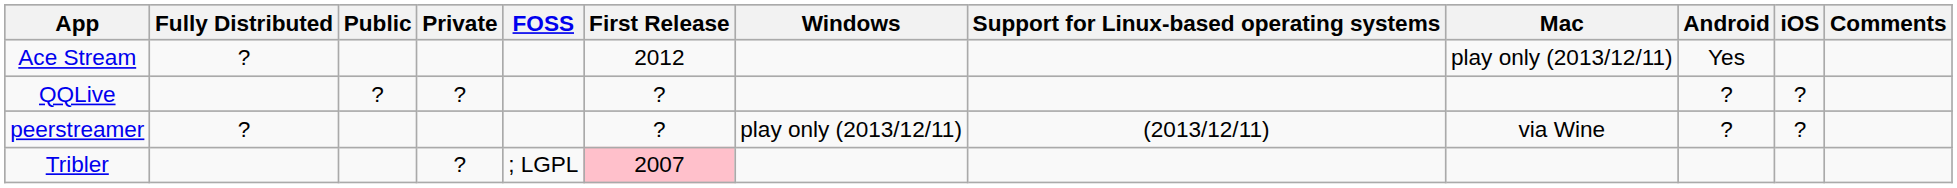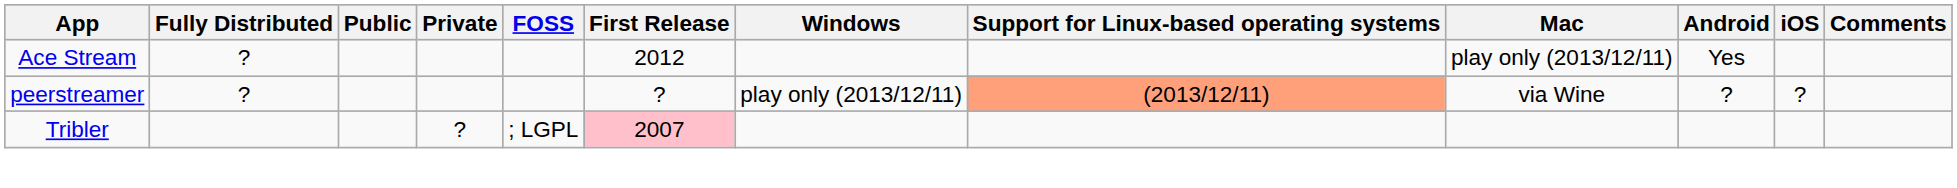- row: QQLive | ? | ? | ? | ? | ?
peerstreamer | Support for Linux-based operating systems: no background -> lightsalmon background
